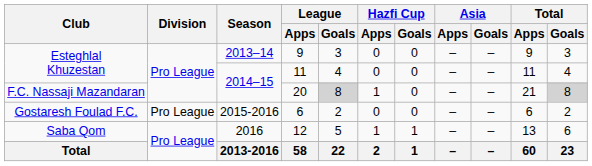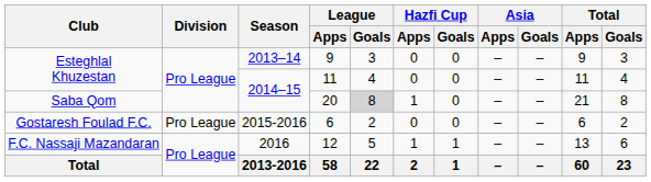20 | Club: F.C. Nassaji Mazandaran -> Saba Qom
20 | Total / Goals: lightgrey background -> no background
12 | Club: Saba Qom -> F.C. Nassaji Mazandaran
